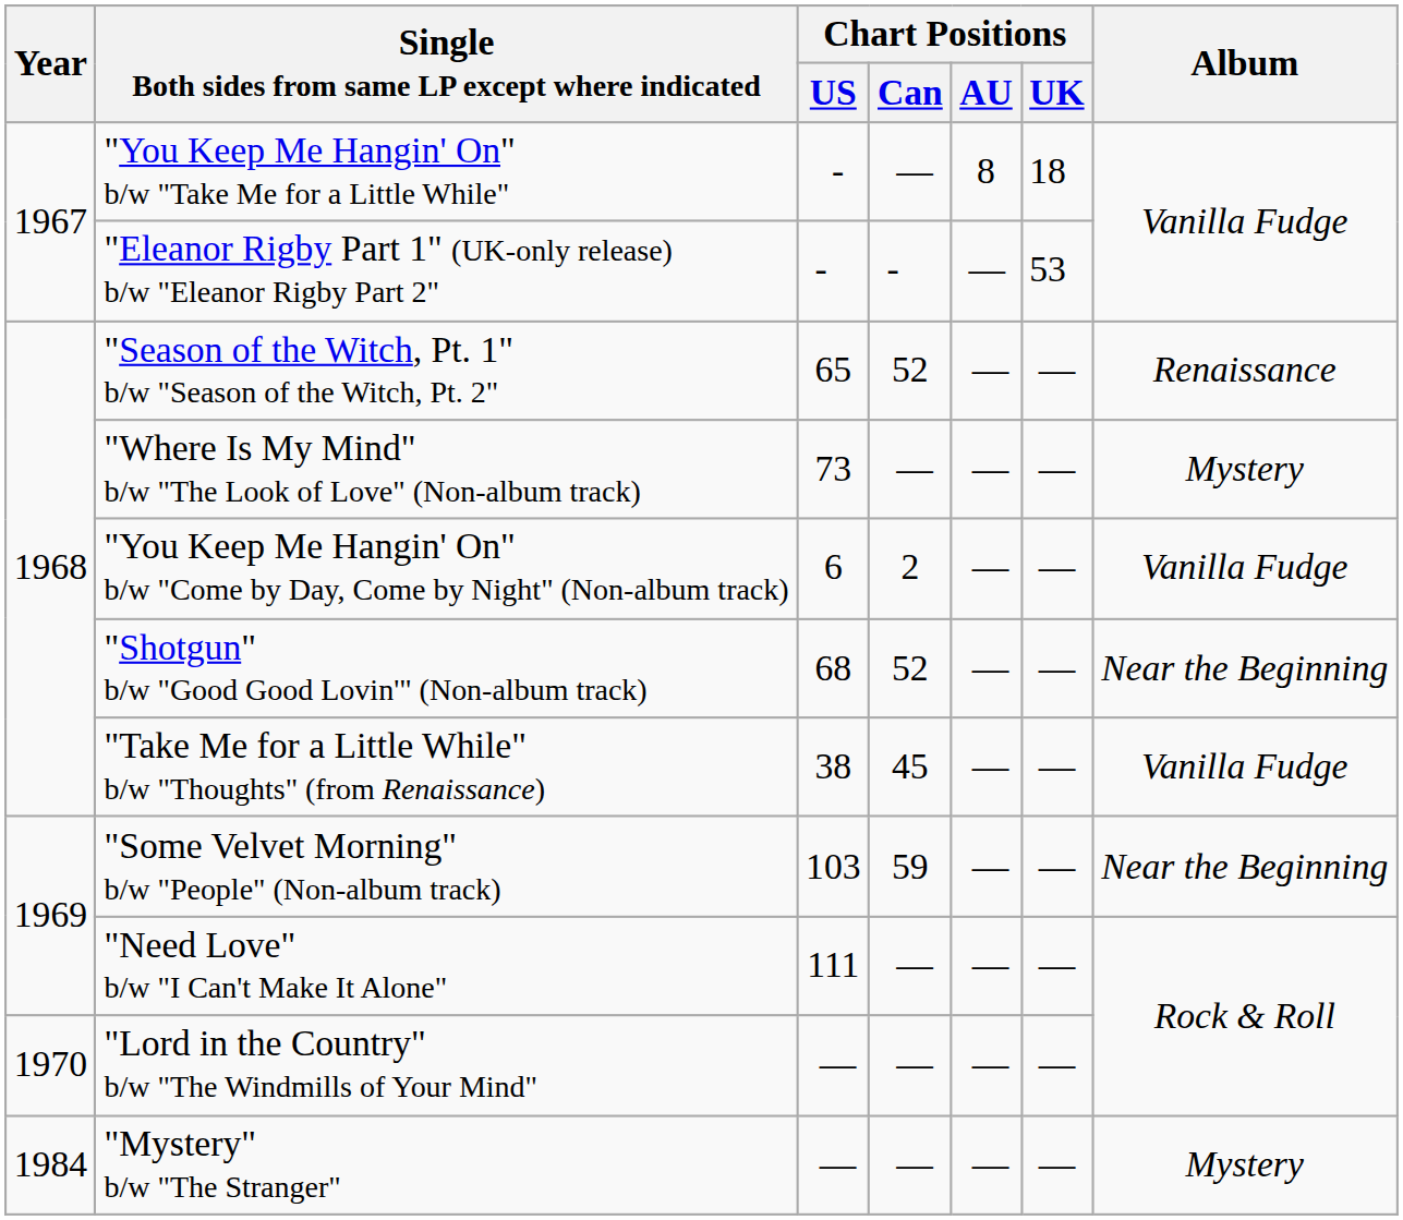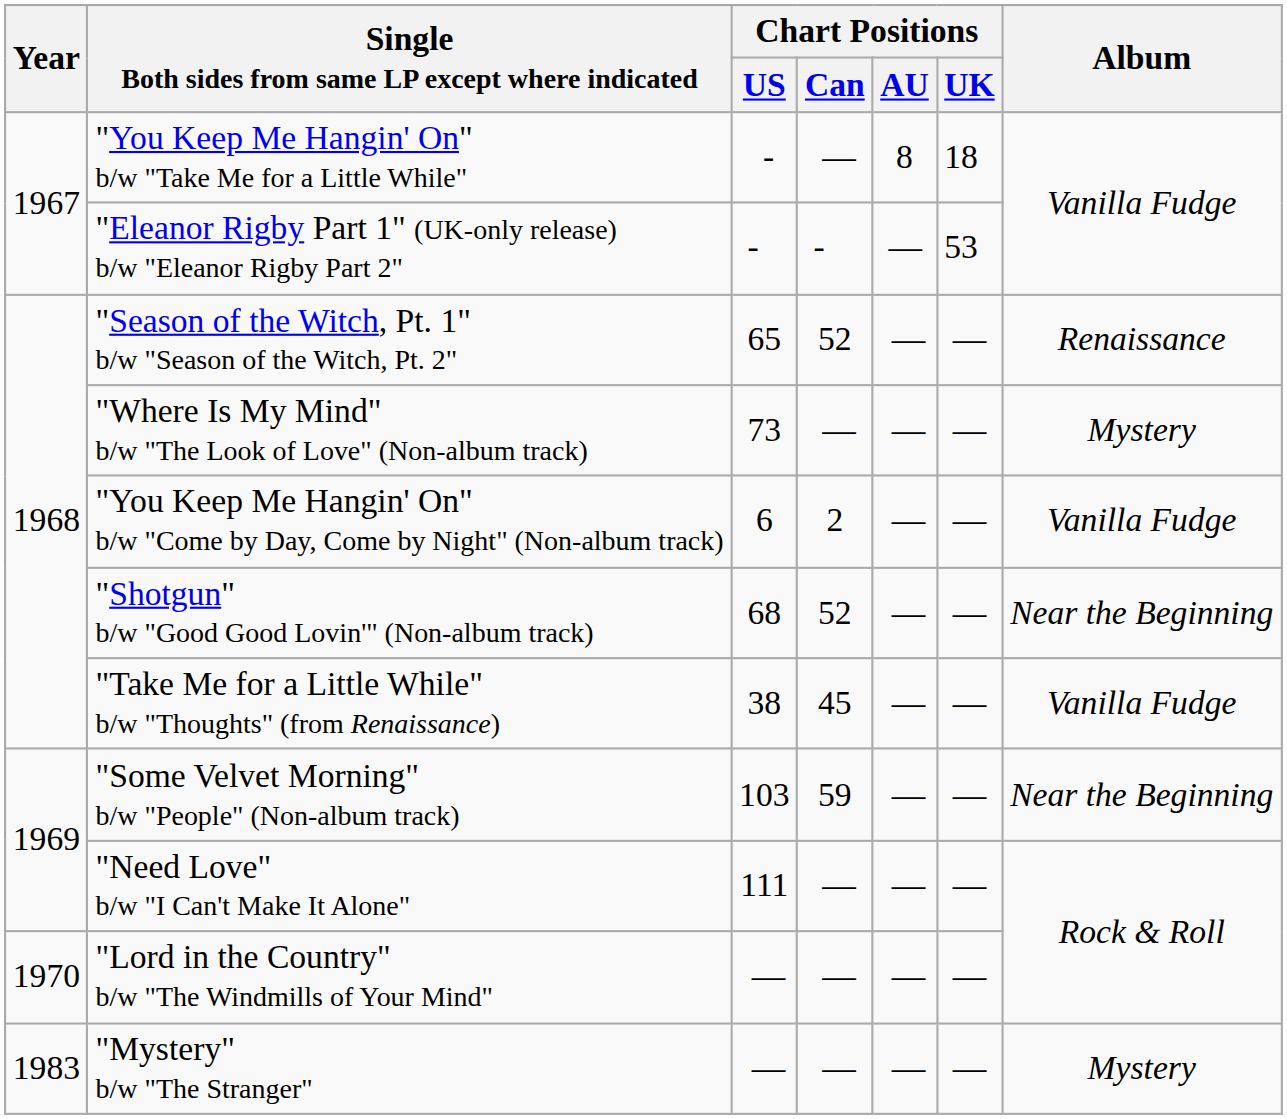"Mystery" b/w "The Stranger" | Year: 1984 -> 1983
